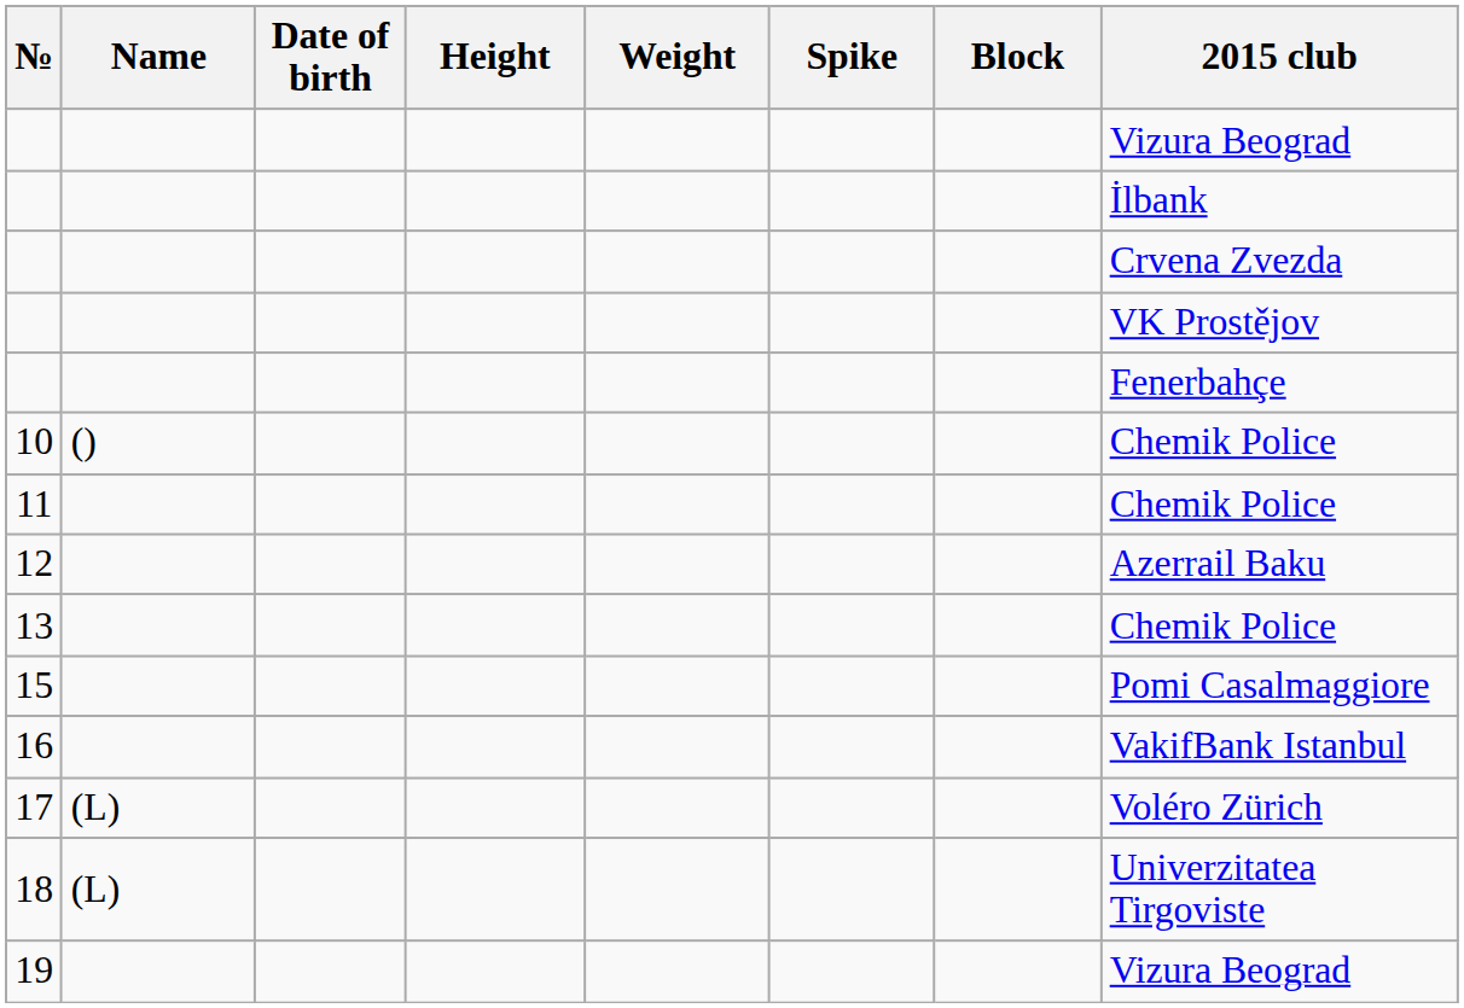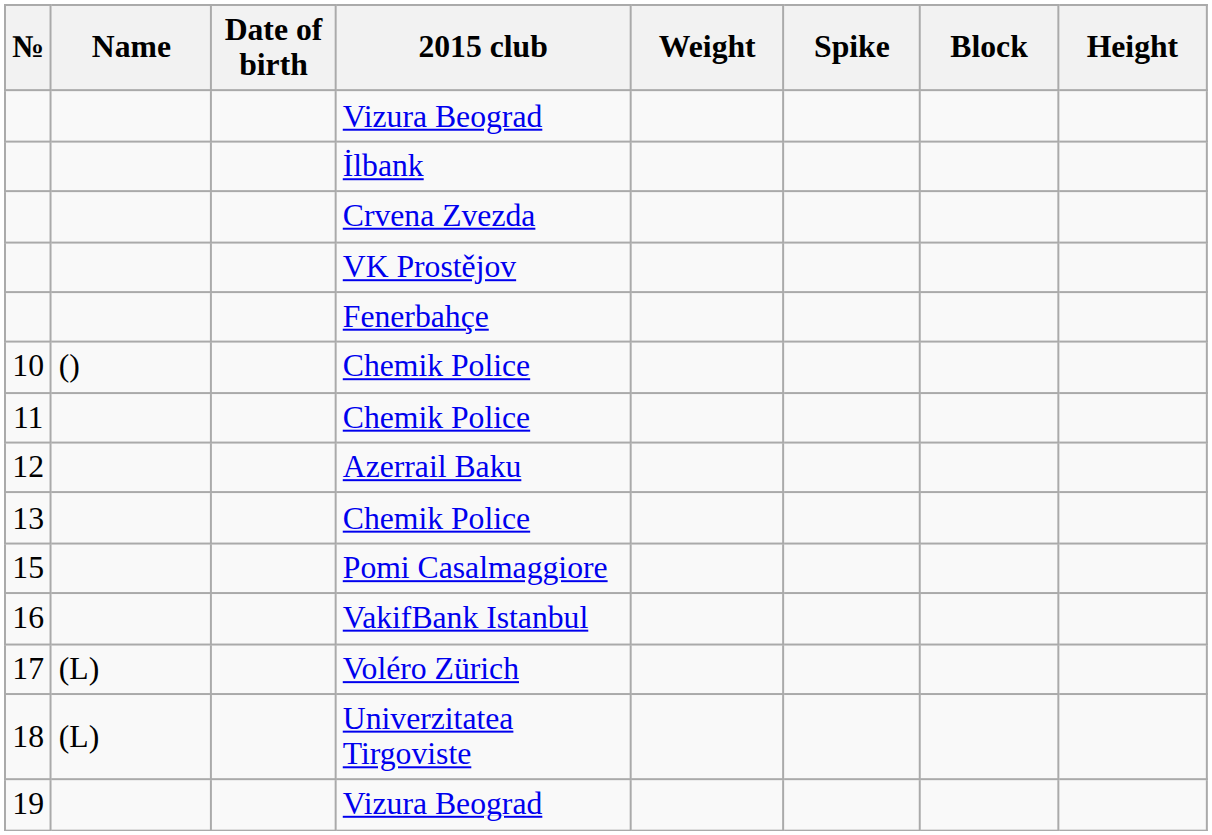columns swapped: Height <-> 2015 club
